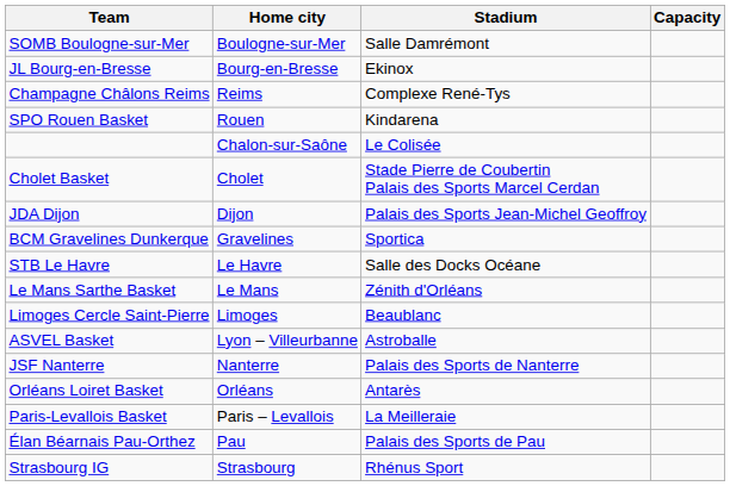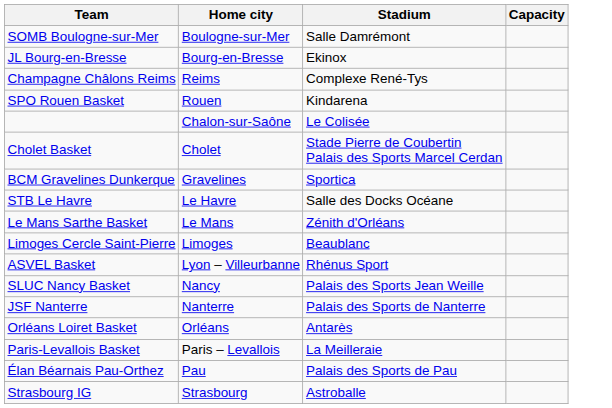- row: JDA Dijon | Dijon | Palais des Sports Jean-Michel Geoffroy
ASVEL Basket | Stadium: Astroballe -> Rhénus Sport
+ row: SLUC Nancy Basket | Nancy | Palais des Sports Jean Weille
Strasbourg IG | Stadium: Rhénus Sport -> Astroballe
